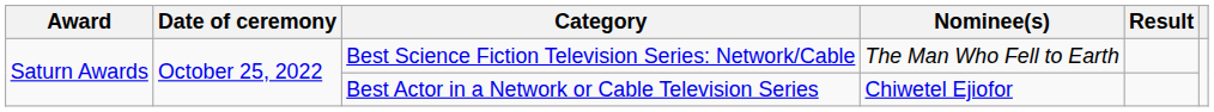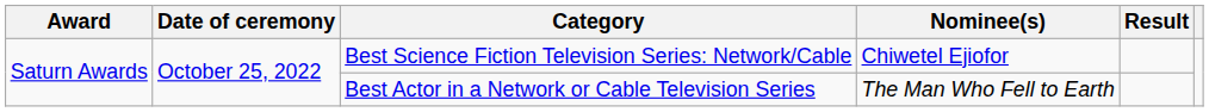Best Science Fiction Television Series: Network/Cable | Nominee(s): The Man Who Fell to Earth -> Chiwetel Ejiofor
Best Actor in a Network or Cable Television Series | Nominee(s): Chiwetel Ejiofor -> The Man Who Fell to Earth
